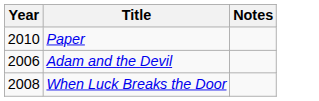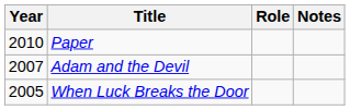+ column: Role
Adam and the Devil | Year: 2006 -> 2007
When Luck Breaks the Door | Year: 2008 -> 2005
